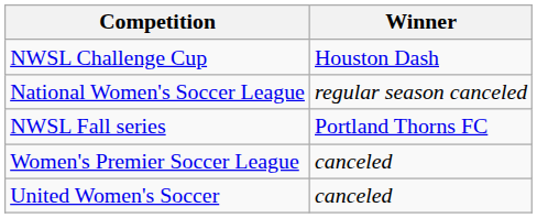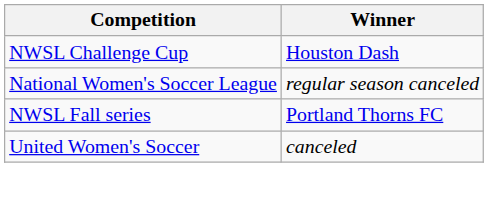- row: Women's Premier Soccer League | canceled
